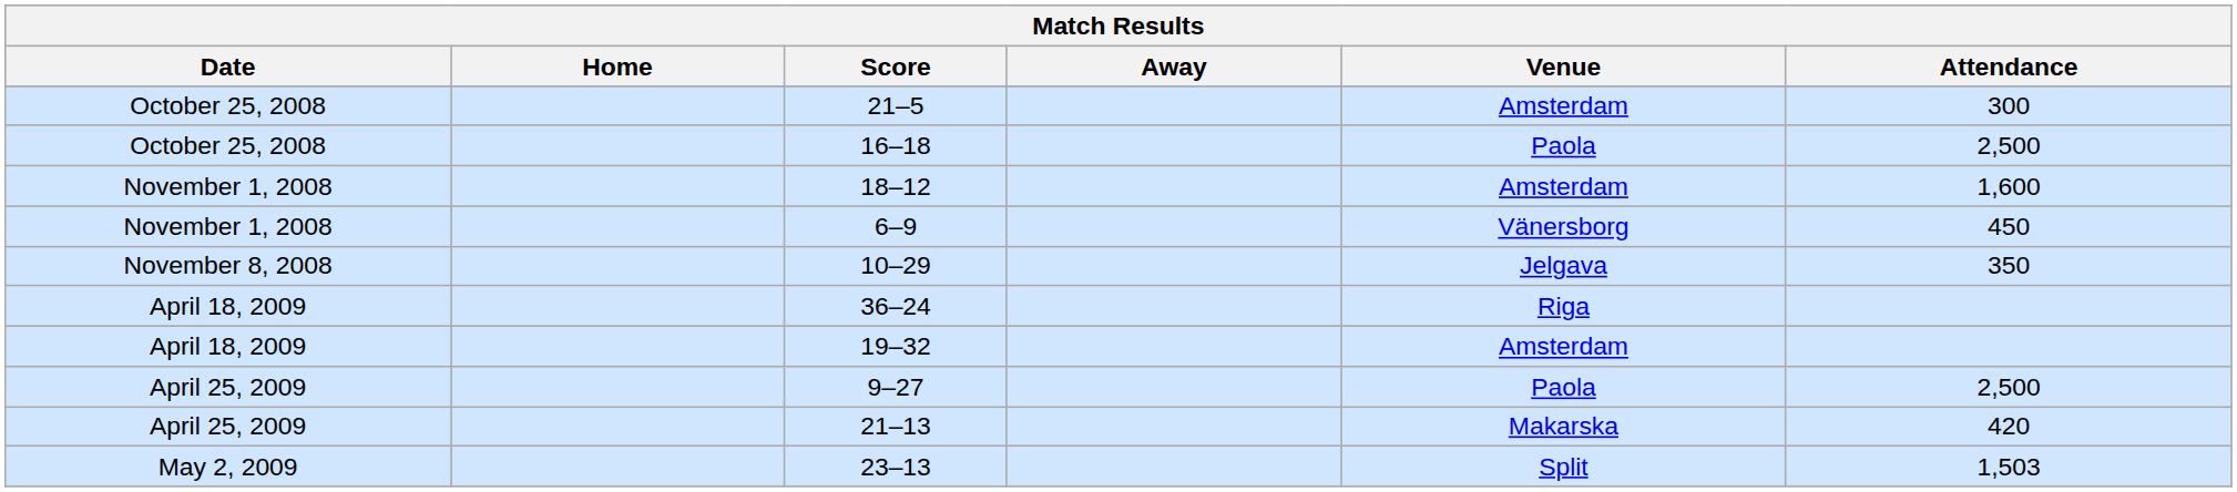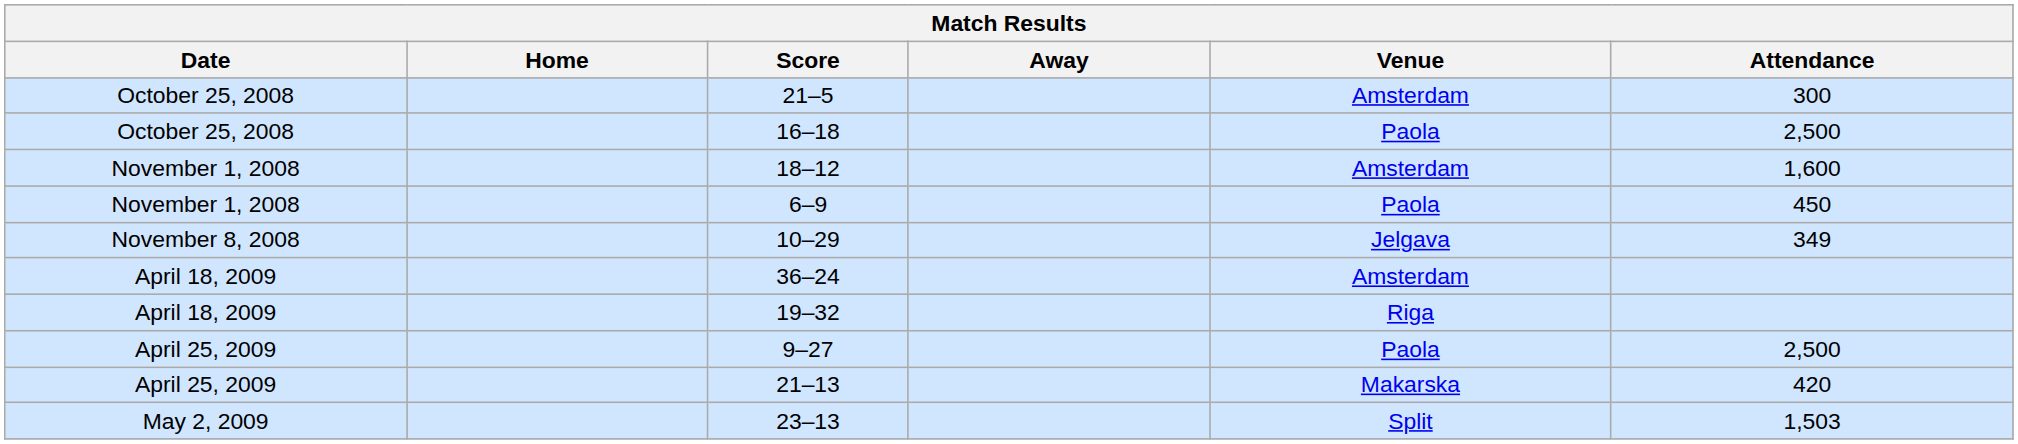6–9 | Venue: Vänersborg -> Paola
10–29 | Attendance: 350 -> 349
36–24 | Venue: Riga -> Amsterdam
19–32 | Venue: Amsterdam -> Riga
